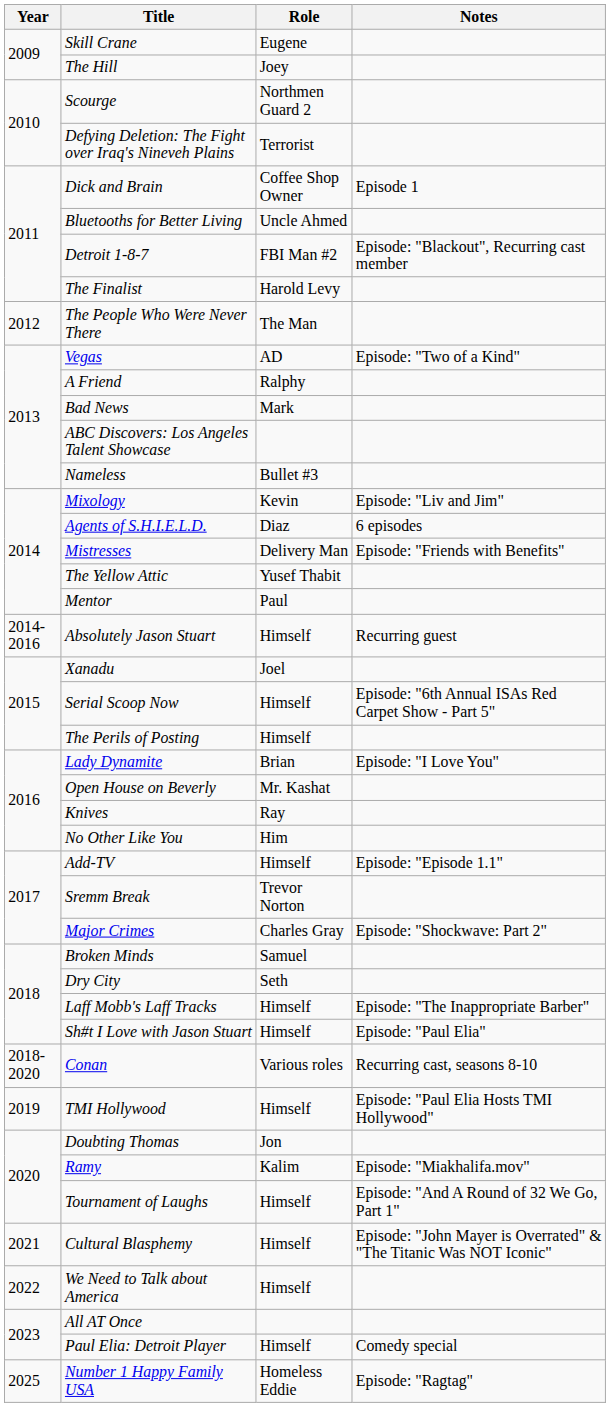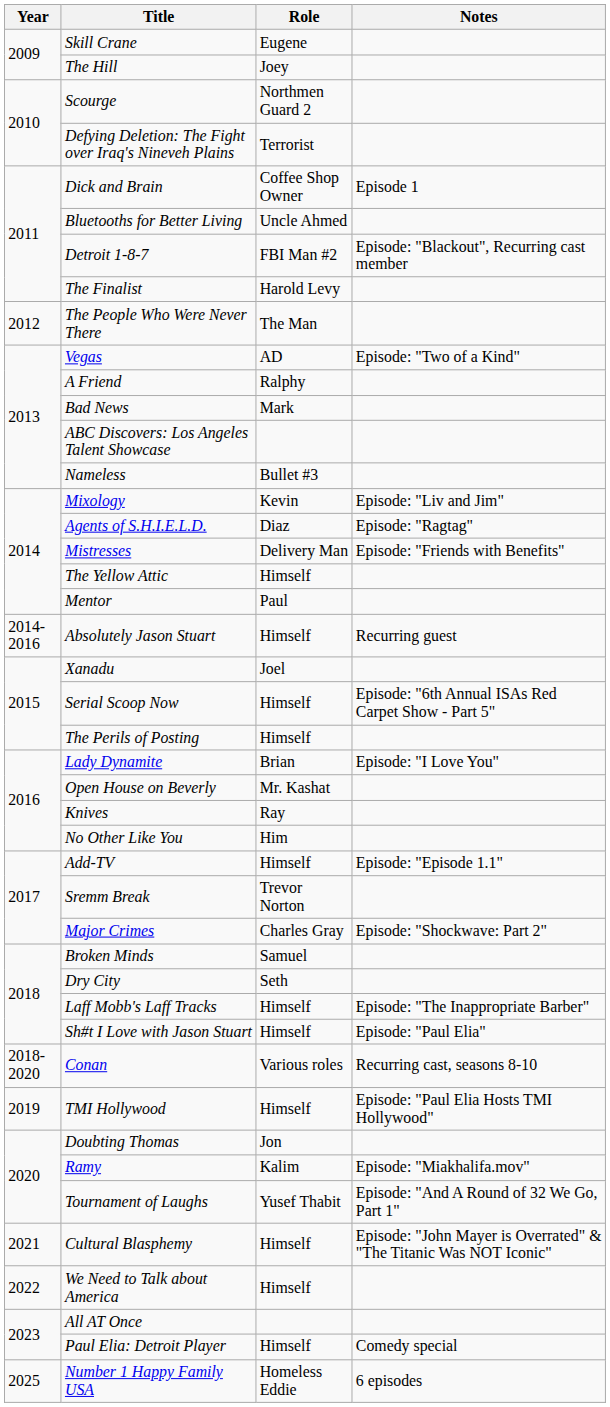Agents of S.H.I.E.L.D. | Notes: 6 episodes -> Episode: "Ragtag"
The Yellow Attic | Role: Yusef Thabit -> Himself
Tournament of Laughs | Role: Himself -> Yusef Thabit
Number 1 Happy Family USA | Notes: Episode: "Ragtag" -> 6 episodes
